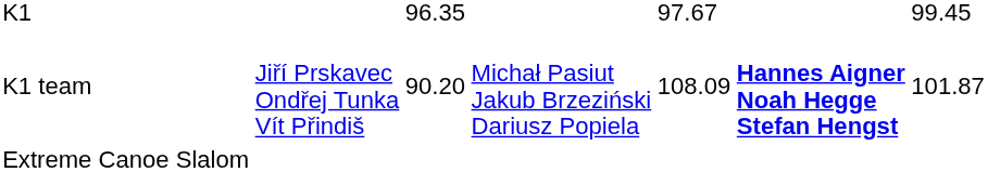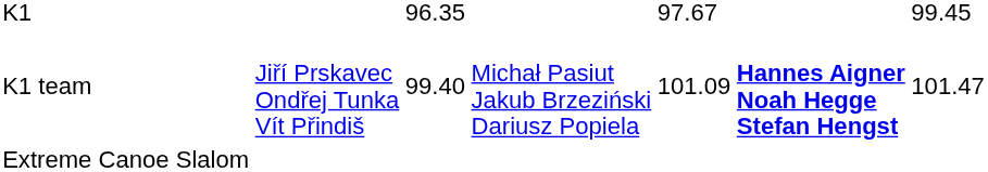K1 team | column 3: 90.20 -> 99.40
K1 team | column 5: 108.09 -> 101.09
K1 team | column 7: 101.87 -> 101.47
